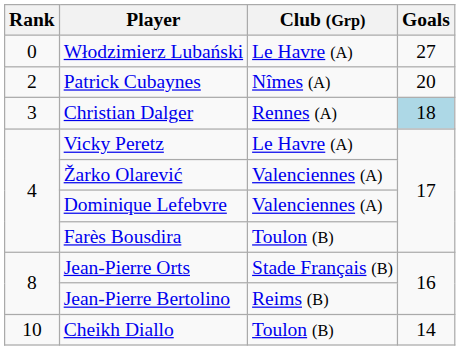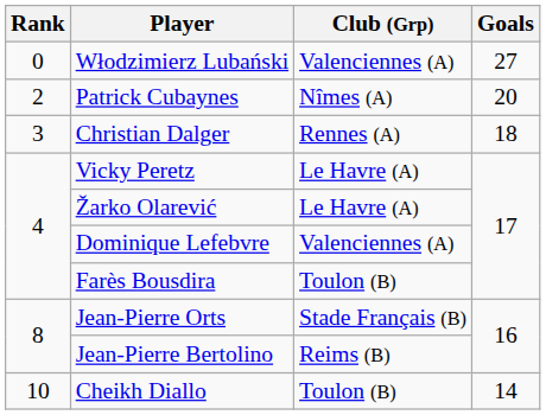Włodzimierz Lubański | Club (Grp): Le Havre (A) -> Valenciennes (A)
Christian Dalger | Goals: lightblue background -> no background
Žarko Olarević | Club (Grp): Valenciennes (A) -> Le Havre (A)
